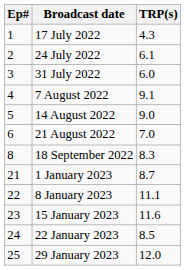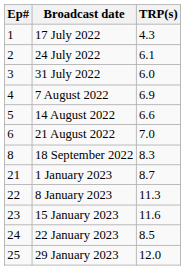7 August 2022 | TRP(s): 9.1 -> 6.9
14 August 2022 | TRP(s): 9.0 -> 6.6
8 January 2023 | TRP(s): 11.1 -> 11.3
